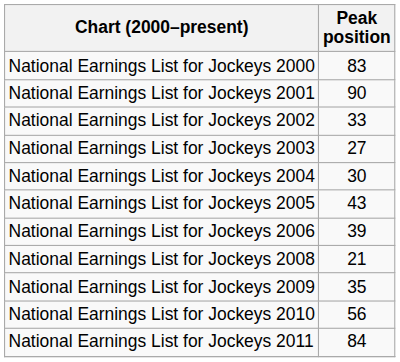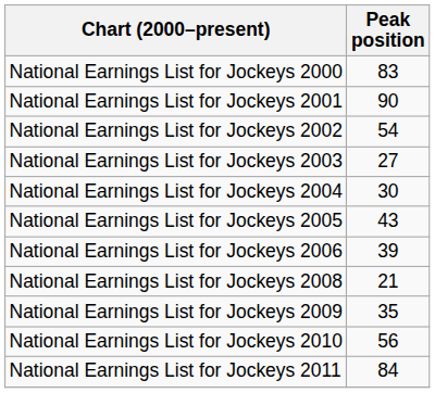National Earnings List for Jockeys 2002 | Peak position: 33 -> 54
